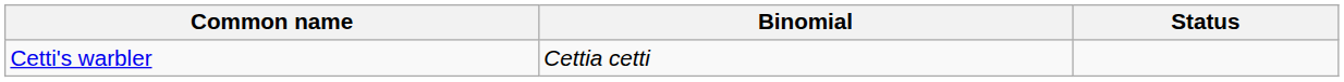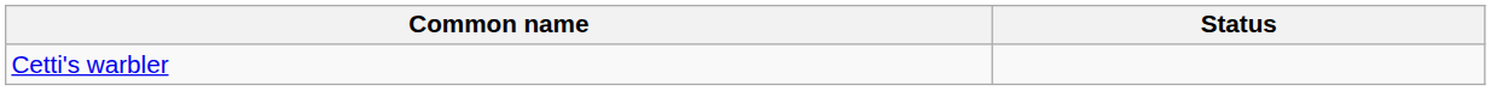- column: Binomial | Cettia cetti
